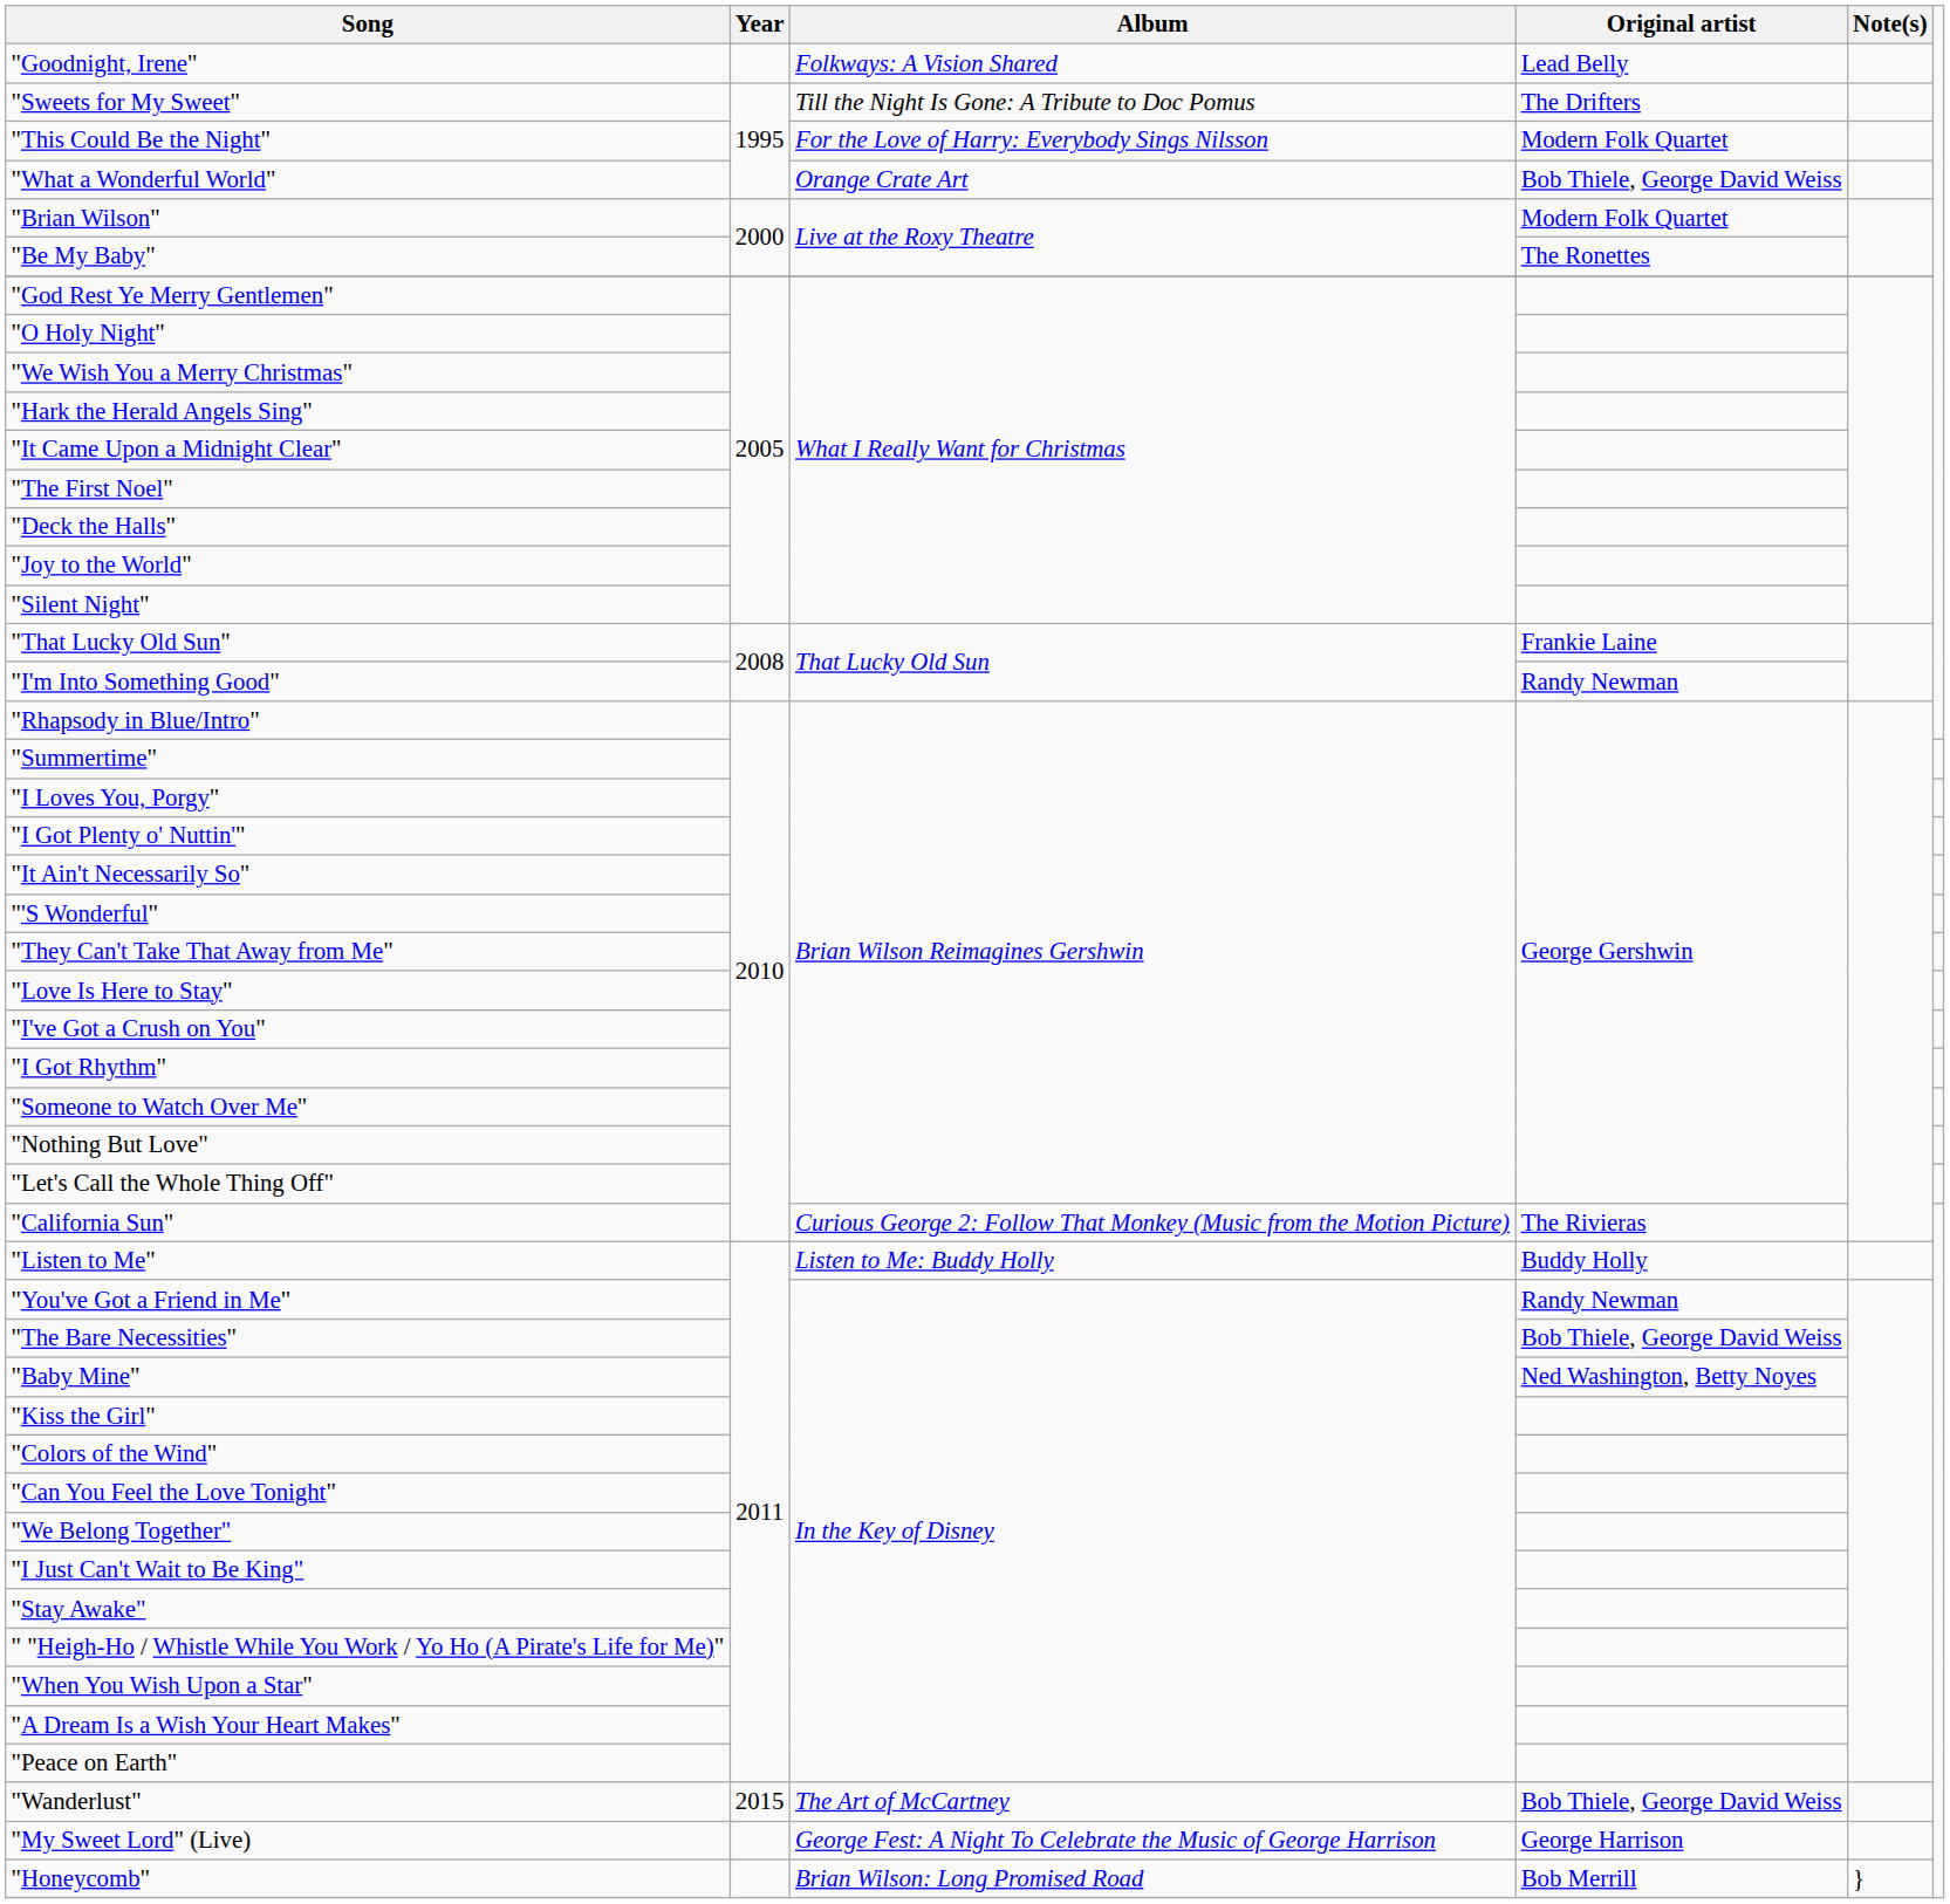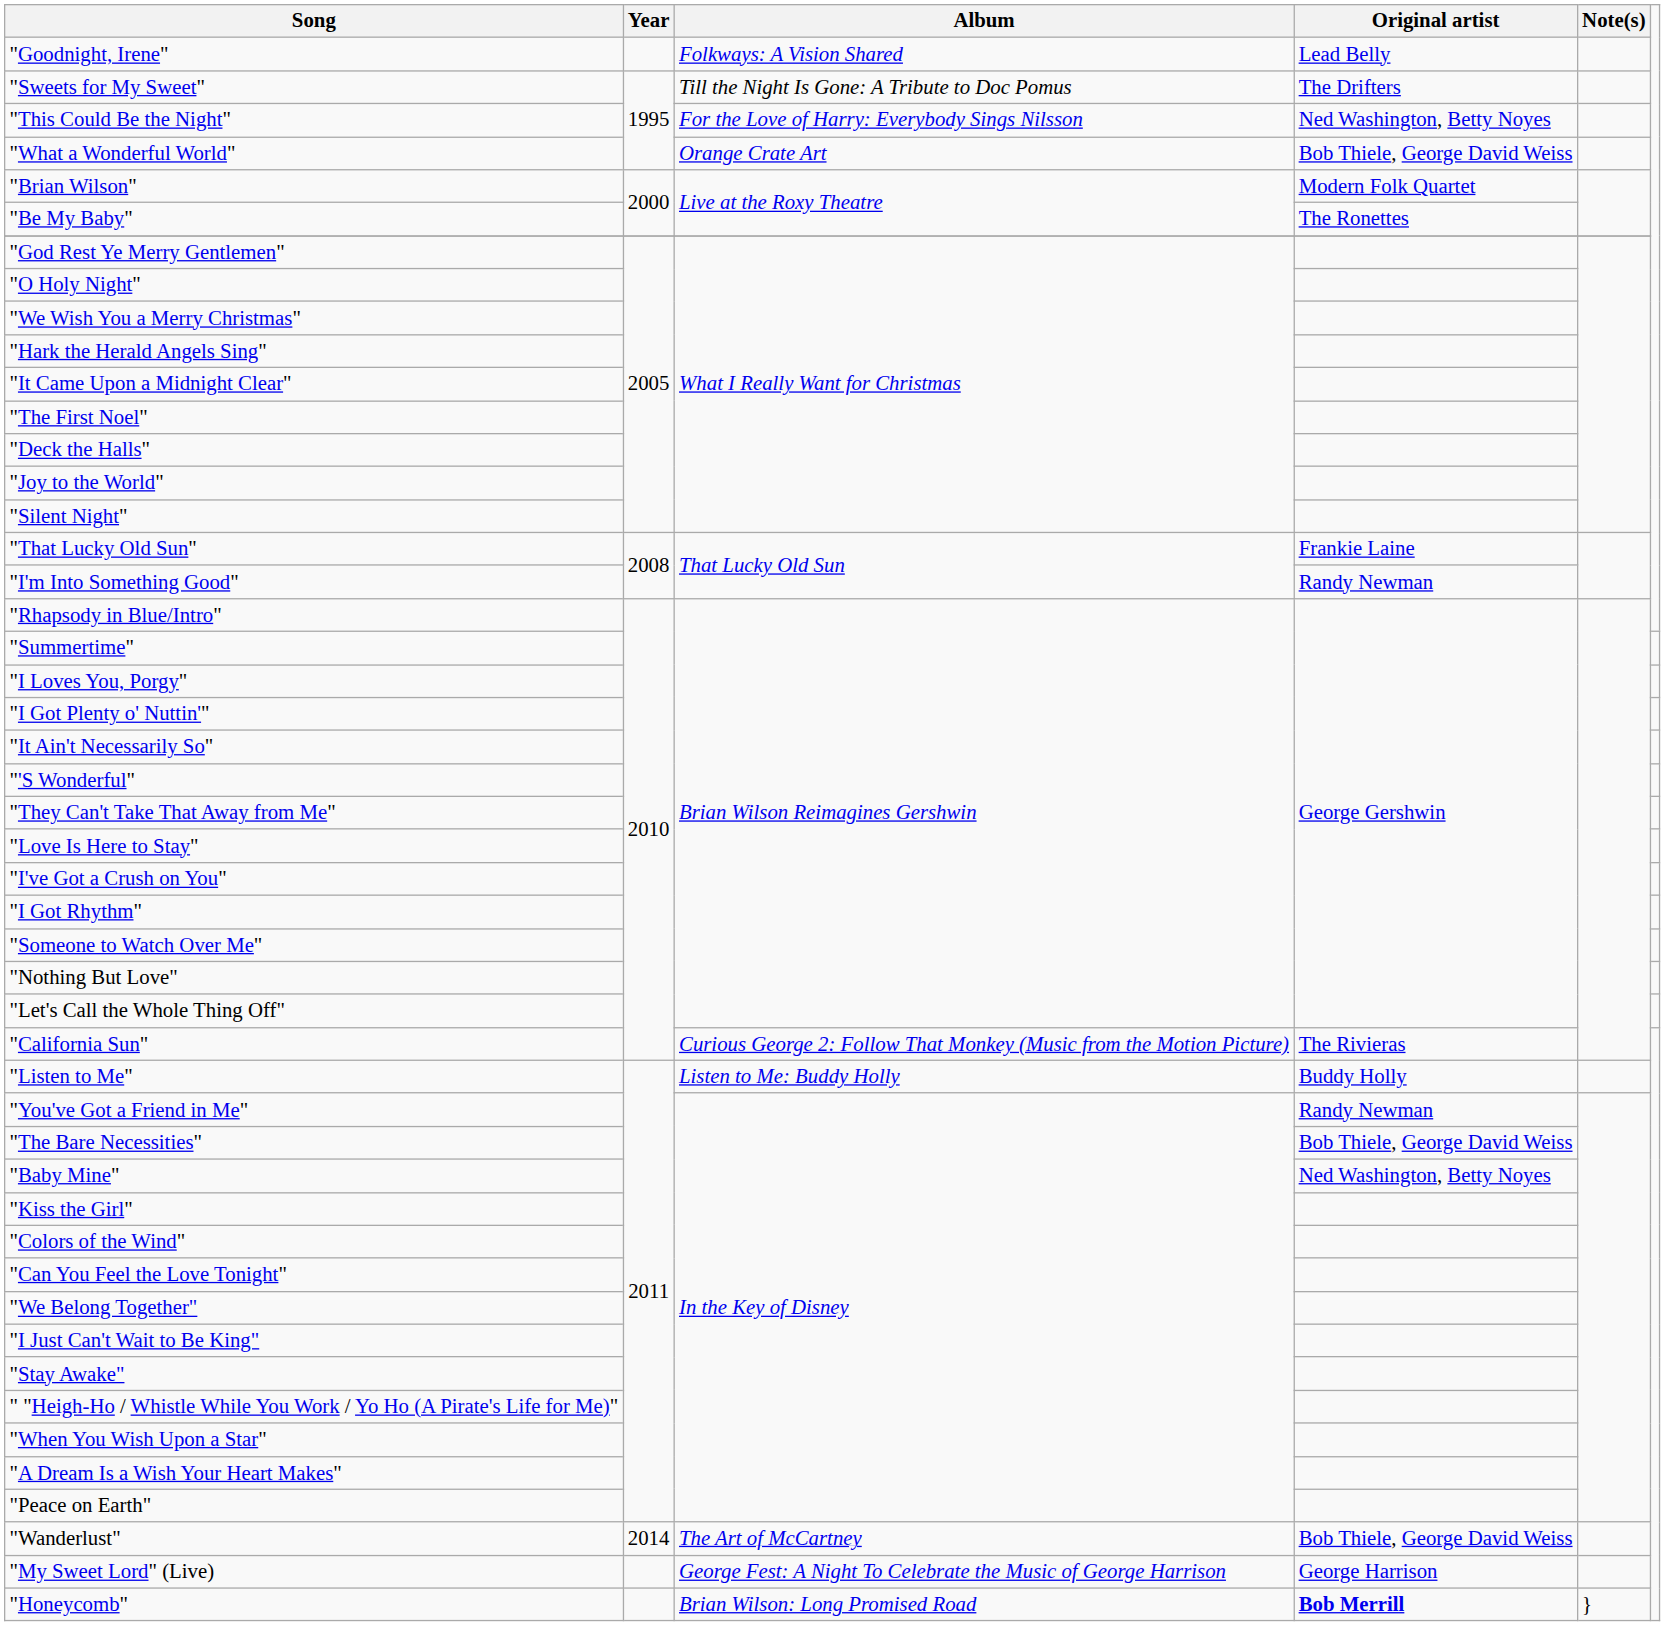"This Could Be the Night" | Original artist: Modern Folk Quartet -> Ned Washington, Betty Noyes
"Wanderlust" | Year: 2015 -> 2014
"Honeycomb" | Original artist: normal -> bold
